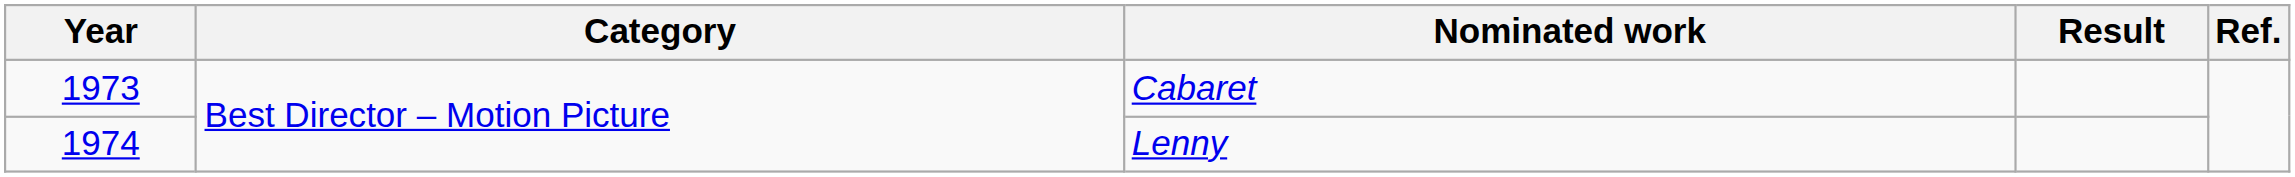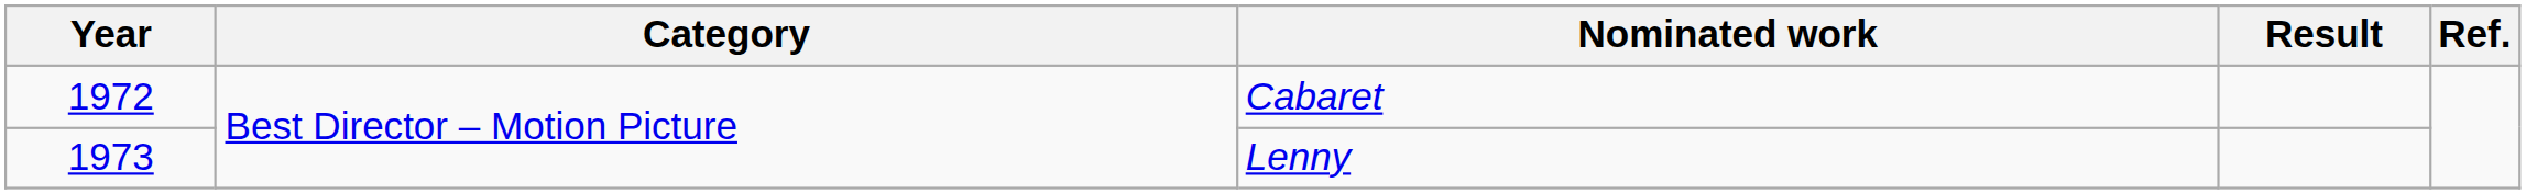Cabaret | Year: 1973 -> 1972
Lenny | Year: 1974 -> 1973
